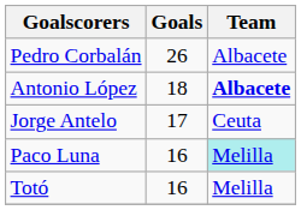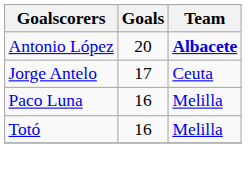- row: Pedro Corbalán | 26 | Albacete
Antonio López | Goals: 18 -> 20
Paco Luna | Team: paleturquoise background -> no background
